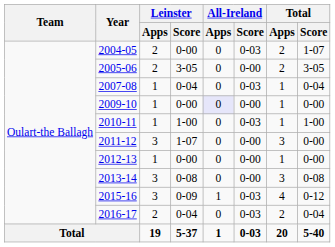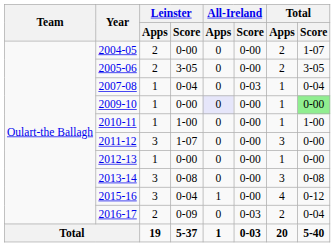2004-05 | All-Ireland / Score: 0-03 -> 0-00
2009-10 | Total / Score: no background -> lightgreen background
2010-11 | All-Ireland / Score: 0-03 -> 0-00
2015-16 | Leinster / Score: 0-09 -> 0-04
2015-16 | All-Ireland / Score: 0-03 -> 0-00
2016-17 | Leinster / Score: 0-04 -> 0-09
